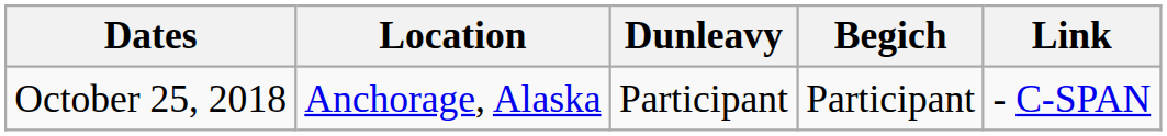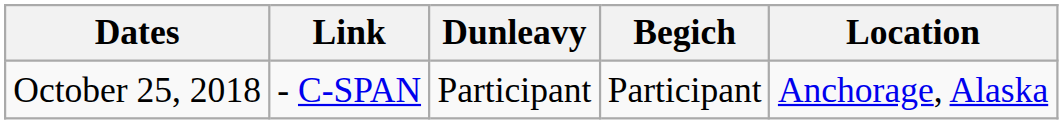columns swapped: Location <-> Link
